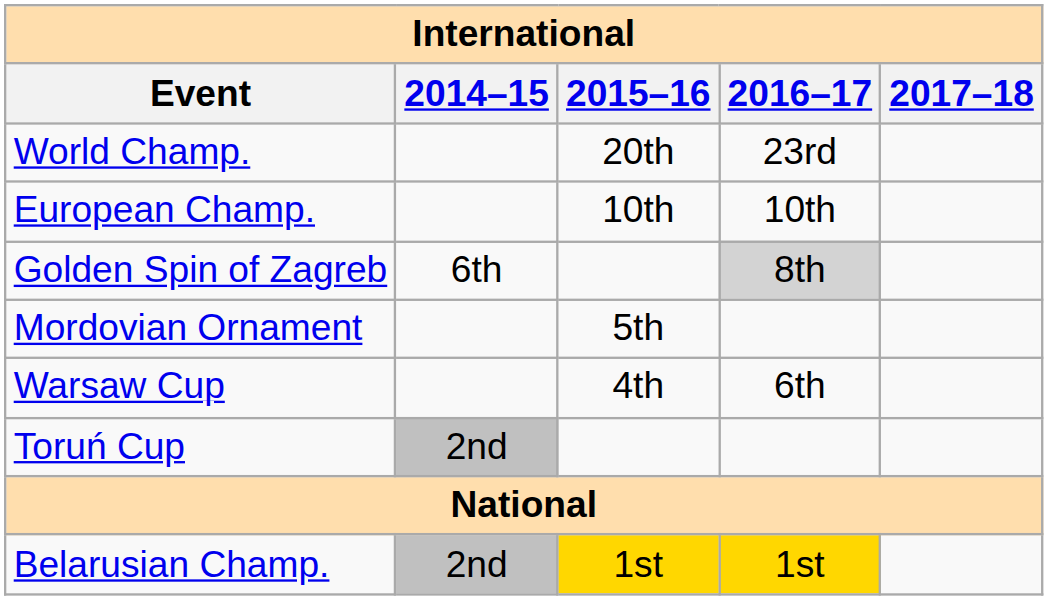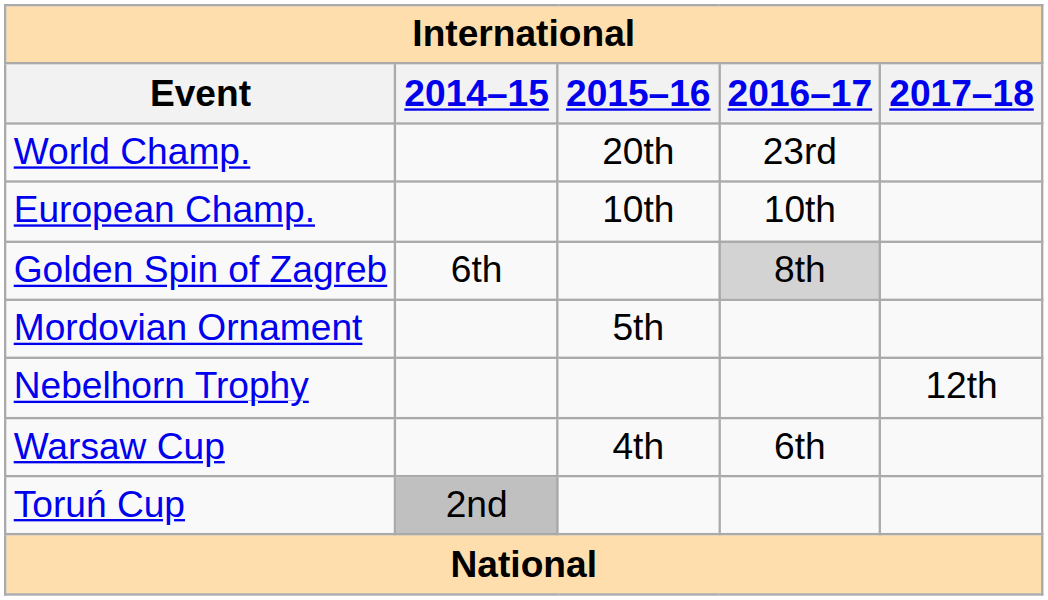+ row: Nebelhorn Trophy | 12th
- row: Belarusian Champ. | 2nd | 1st | 1st
